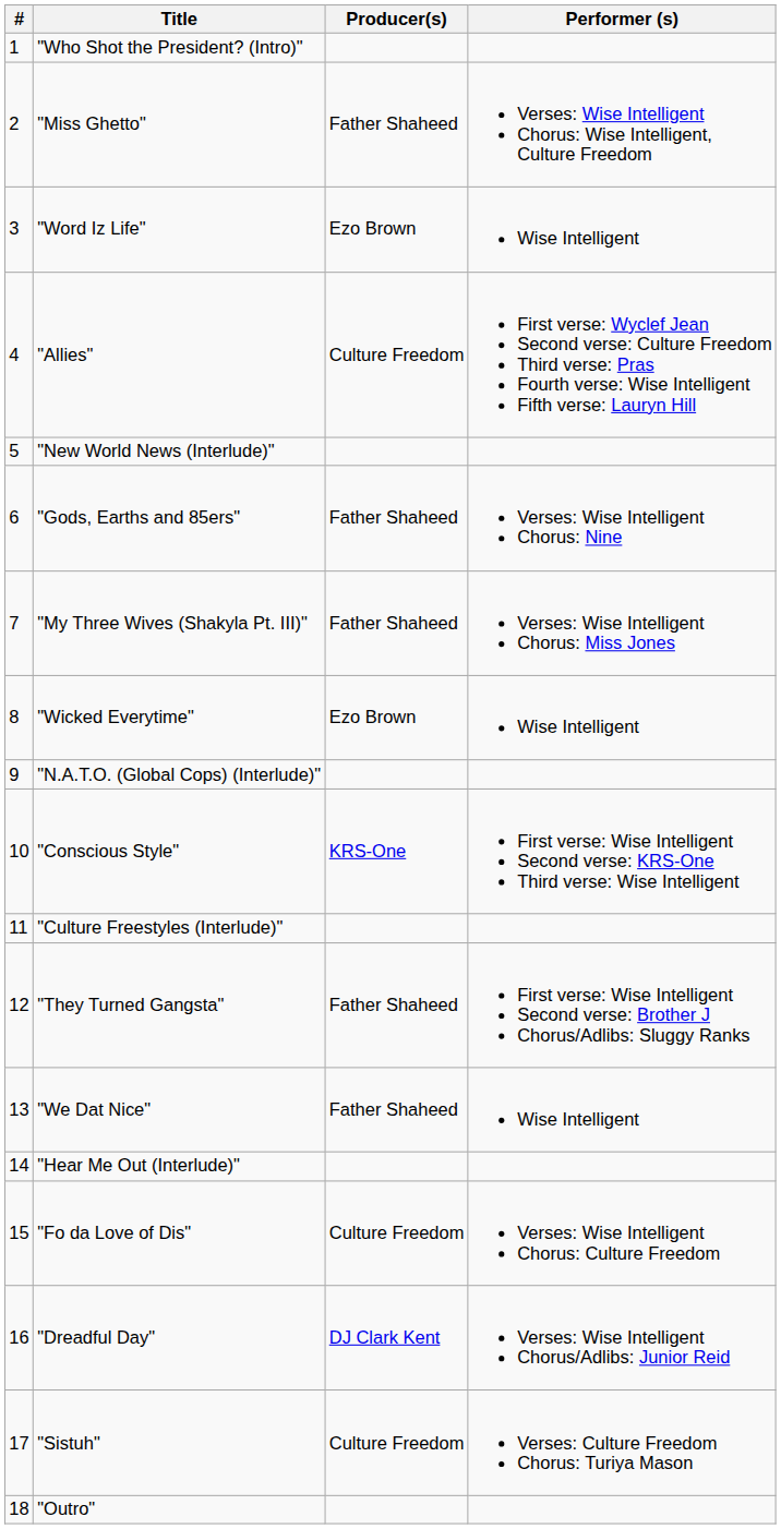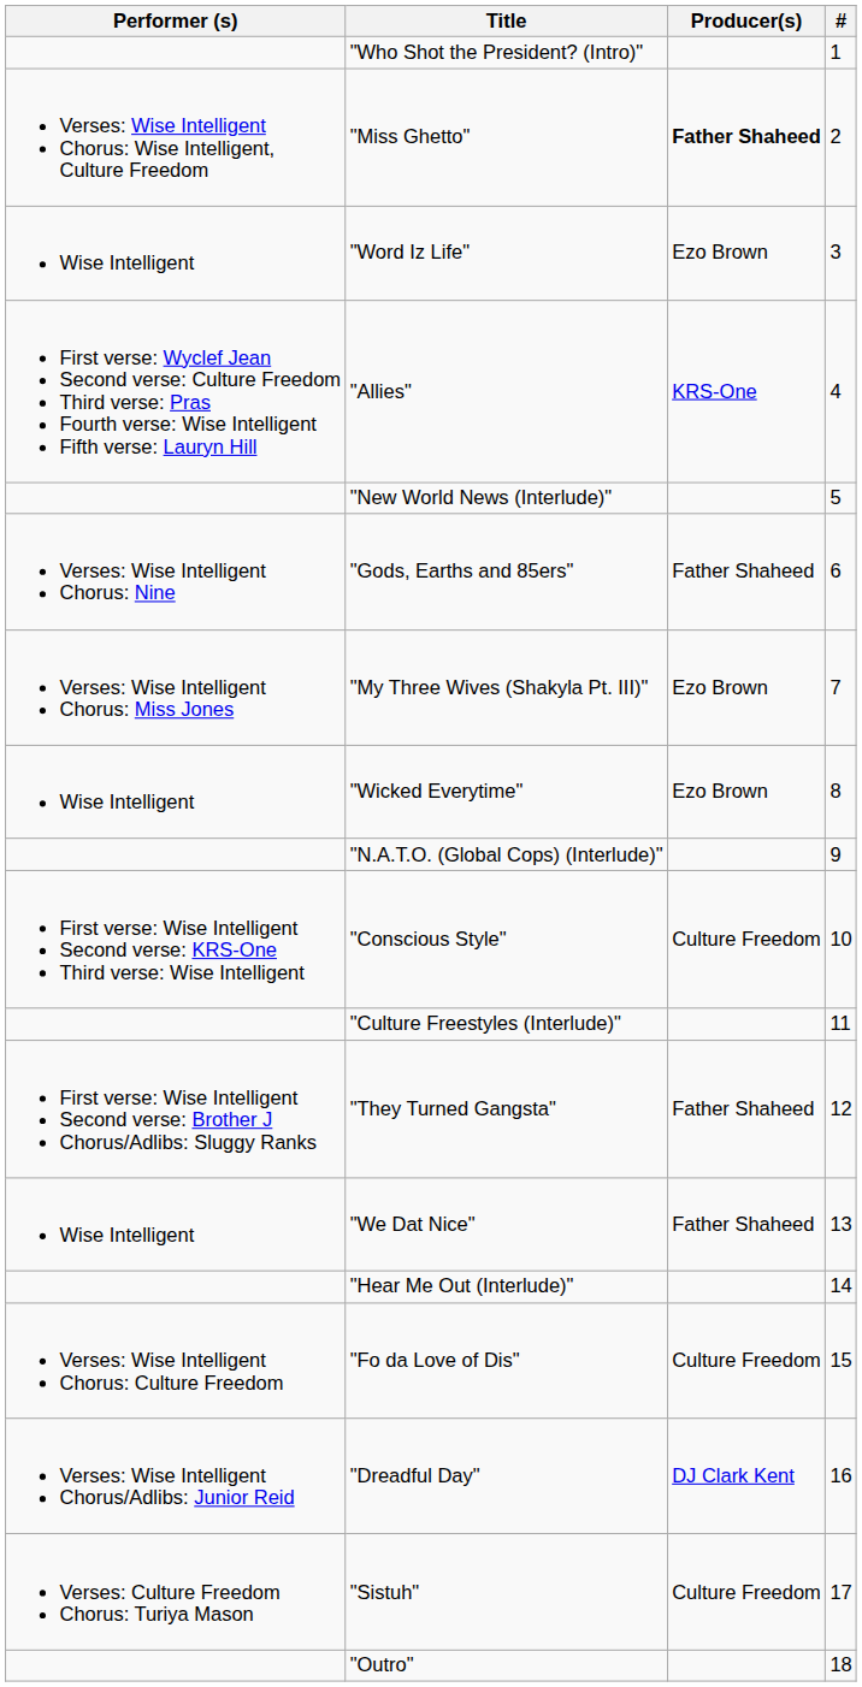columns swapped: # <-> Performer (s)
"Miss Ghetto" | Producer(s): normal -> bold
"Allies" | Producer(s): Culture Freedom -> KRS-One
"My Three Wives (Shakyla Pt. III)" | Producer(s): Father Shaheed -> Ezo Brown
"Conscious Style" | Producer(s): KRS-One -> Culture Freedom
